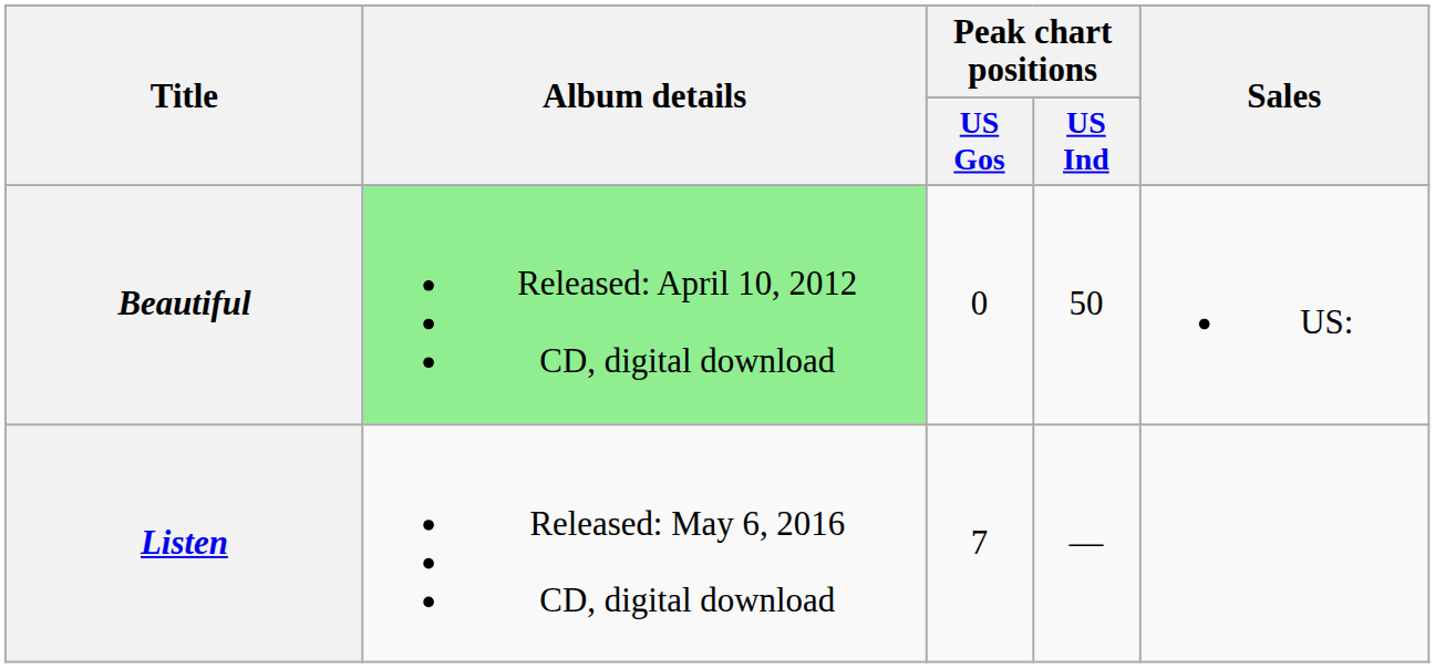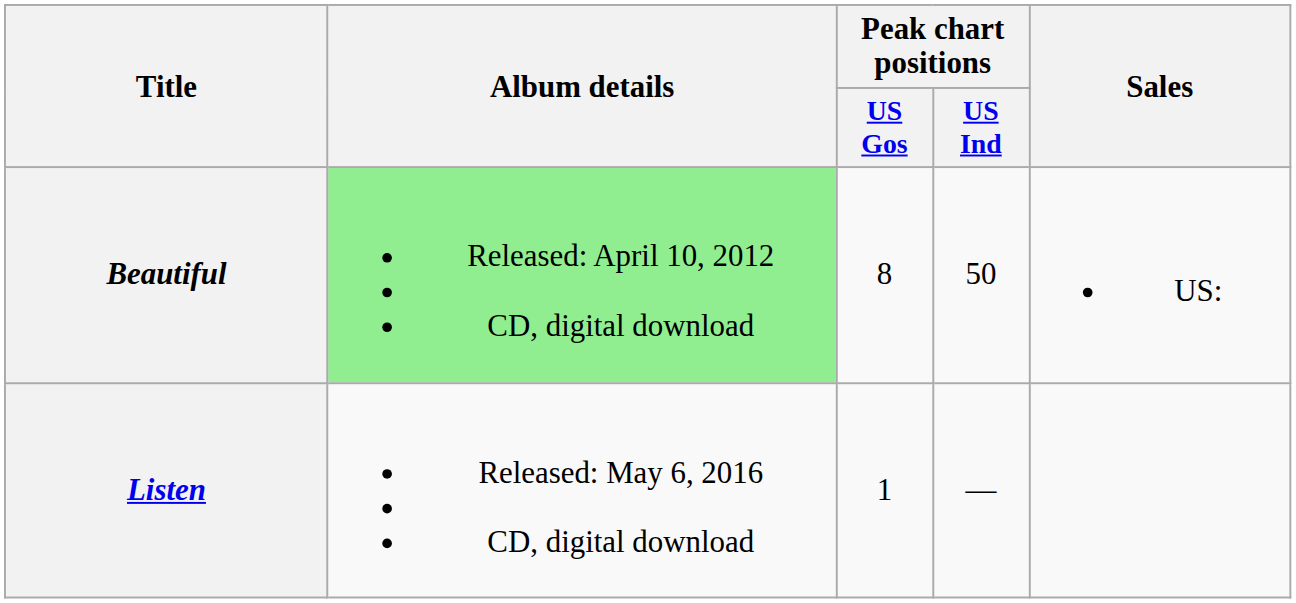Beautiful | Peak chart positions / US Gos: 0 -> 8
Listen | Peak chart positions / US Gos: 7 -> 1
